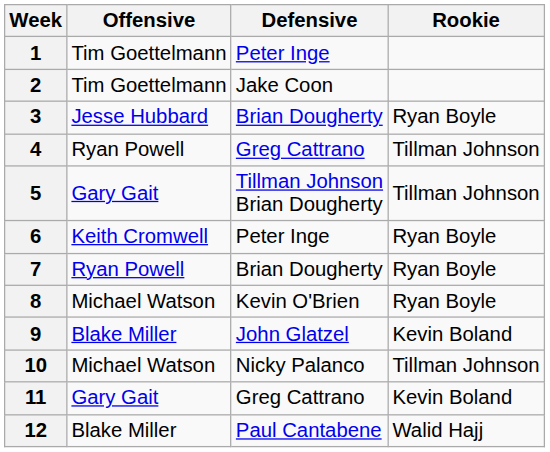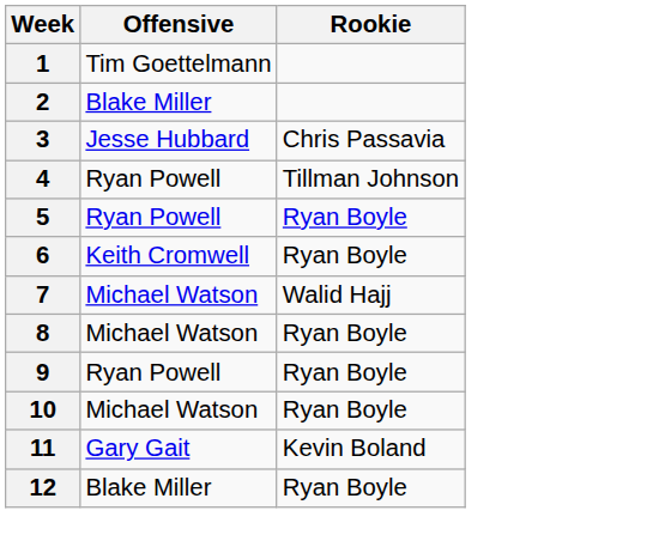- column: Defensive | Peter Inge | Jake Coon | Brian Dougherty | Greg Cattrano | Tillman Johnson Brian Dougherty | Peter Inge | Brian Dougherty | Kevin O'Brien | John Glatzel | Nicky Palanco | Greg Cattrano | Paul Cantabene
2 | Offensive: Tim Goettelmann -> Blake Miller
3 | Rookie: Ryan Boyle -> Chris Passavia
5 | Offensive: Gary Gait -> Ryan Powell
5 | Rookie: Tillman Johnson -> Ryan Boyle
7 | Offensive: Ryan Powell -> Michael Watson
7 | Rookie: Ryan Boyle -> Walid Hajj
9 | Offensive: Blake Miller -> Ryan Powell
9 | Rookie: Kevin Boland -> Ryan Boyle
10 | Rookie: Tillman Johnson -> Ryan Boyle
12 | Rookie: Walid Hajj -> Ryan Boyle
